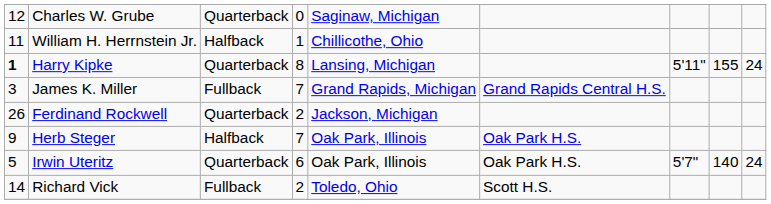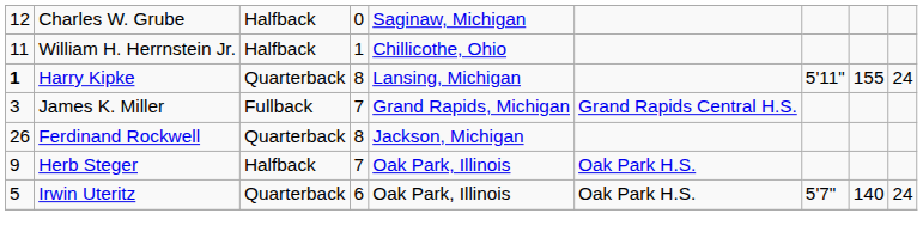Charles W. Grube | column 3: Quarterback -> Halfback
Ferdinand Rockwell | column 4: 2 -> 8
- row: 14 | Richard Vick | Fullback | 2 | Toledo, Ohio | Scott H.S.
